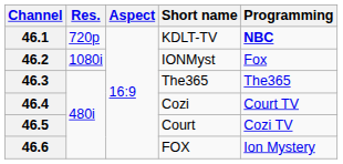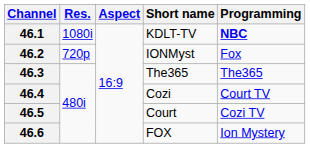46.1 | Res.: 720p -> 1080i
46.2 | Res.: 1080i -> 720p
